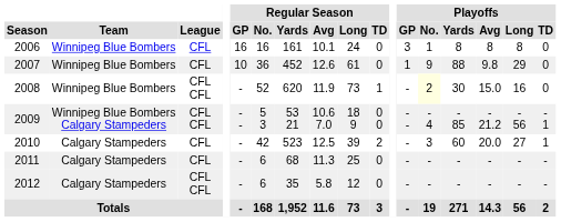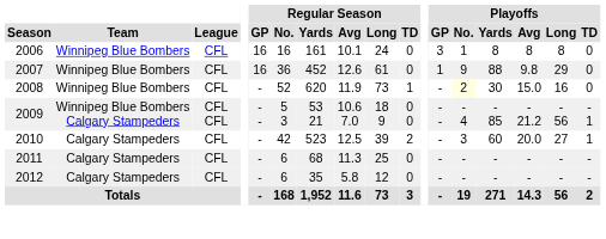2007 | Regular Season / GP: 10 -> 16
2008 | League: CFL CFL -> CFL
2012 | League: CFL CFL -> CFL
